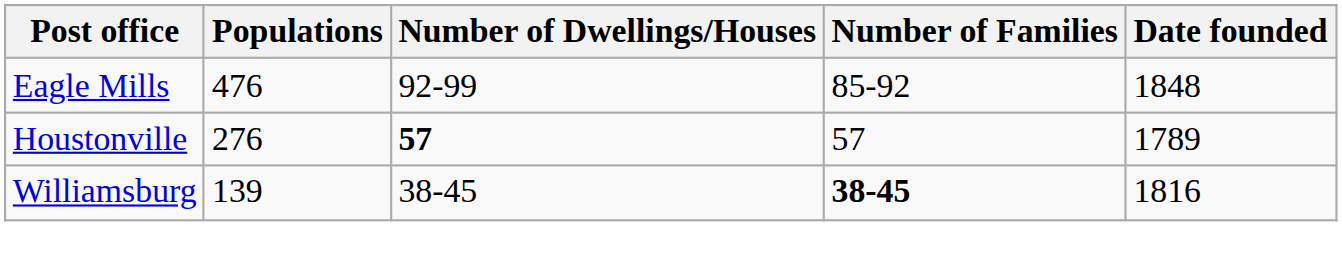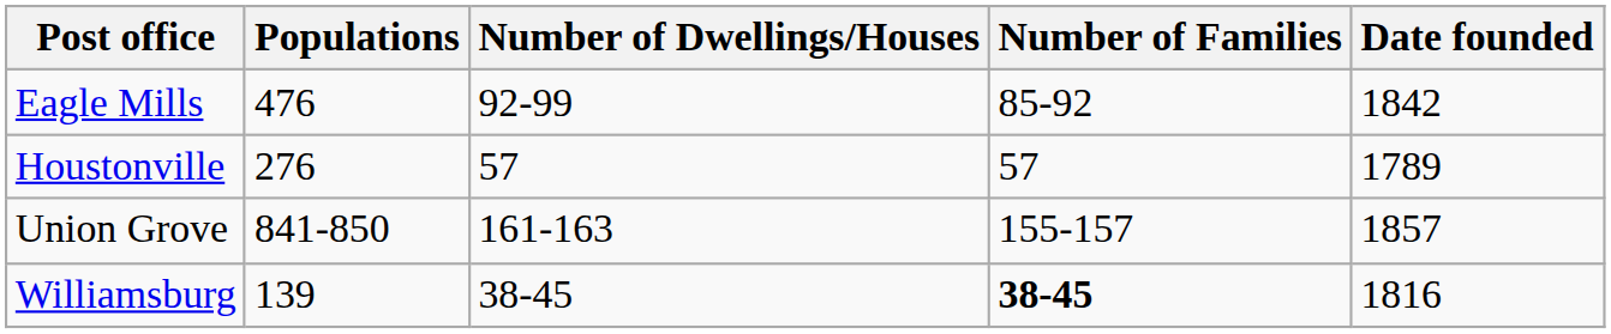Eagle Mills | Date founded: 1848 -> 1842
Houstonville | Number of Dwellings/Houses: bold -> normal
+ row: Union Grove | 841-850 | 161-163 | 155-157 | 1857
